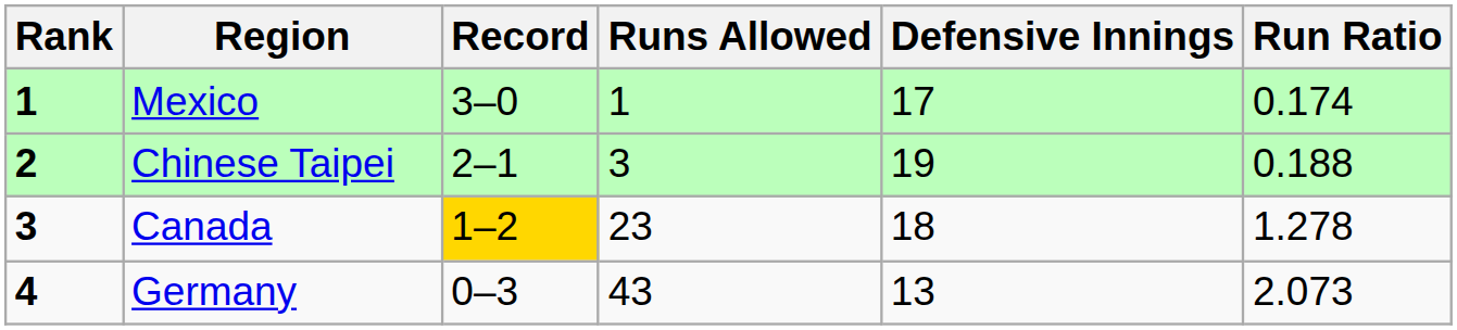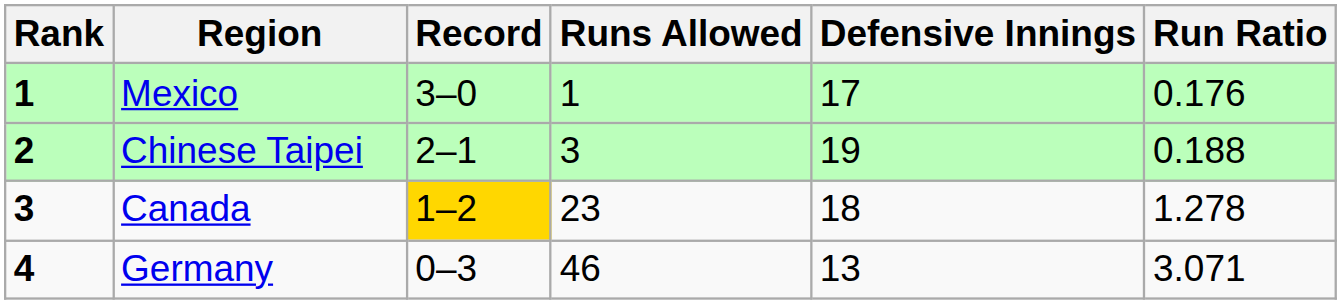Mexico | Run Ratio: 0.174 -> 0.176
Germany | Runs Allowed: 43 -> 46
Germany | Run Ratio: 2.073 -> 3.071
